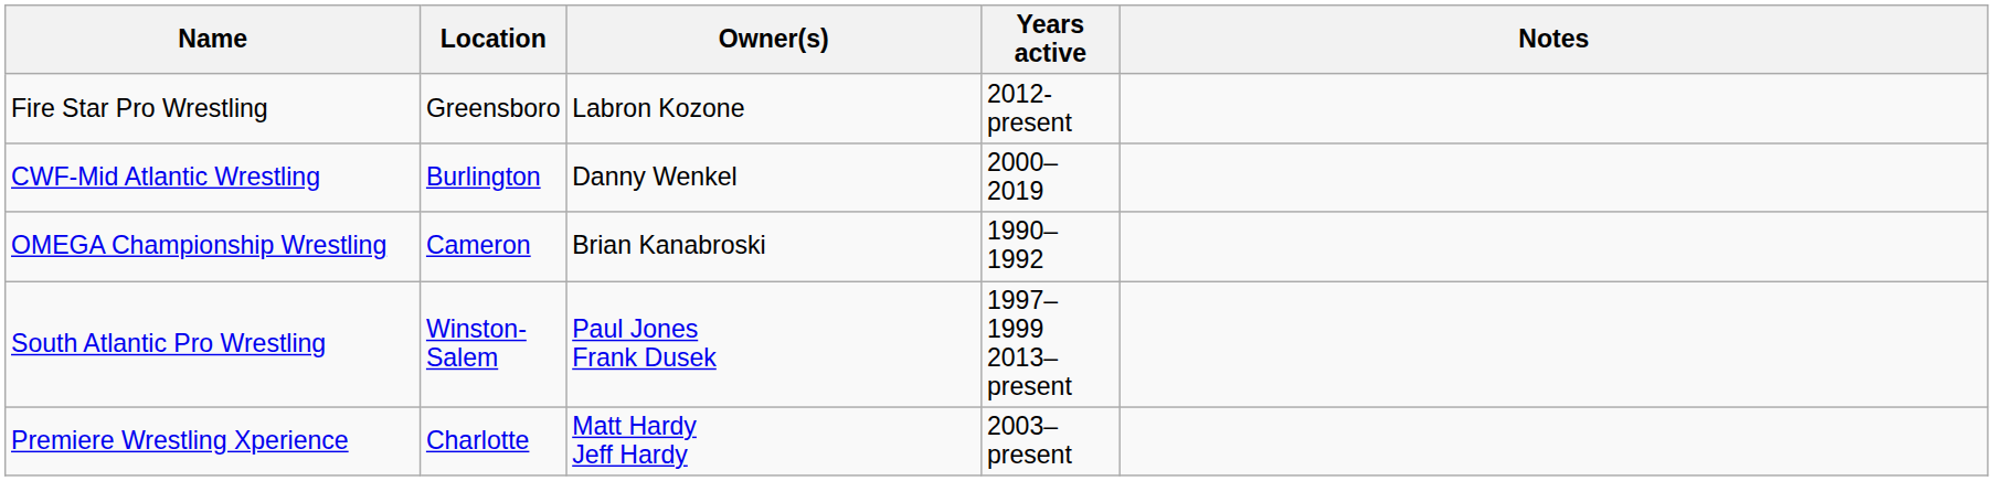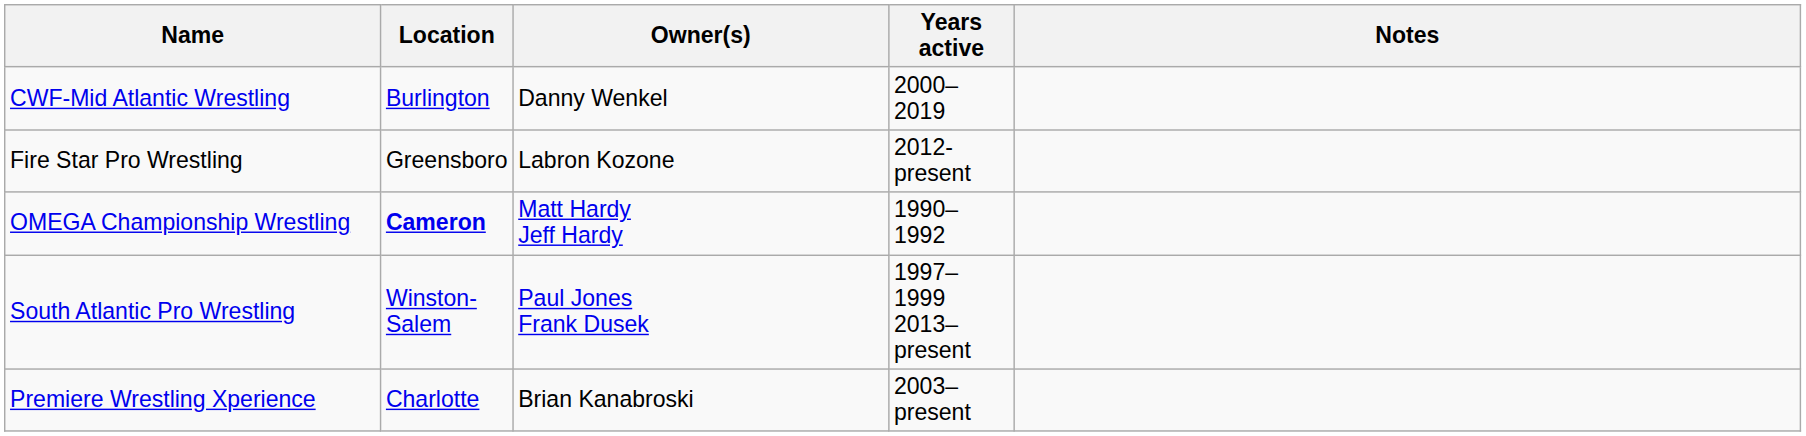rows swapped: CWF-Mid Atlantic Wrestling <-> Fire Star Pro Wrestling
OMEGA Championship Wrestling | Location: normal -> bold
OMEGA Championship Wrestling | Owner(s): Brian Kanabroski -> Matt Hardy Jeff Hardy
Premiere Wrestling Xperience | Owner(s): Matt Hardy Jeff Hardy -> Brian Kanabroski
